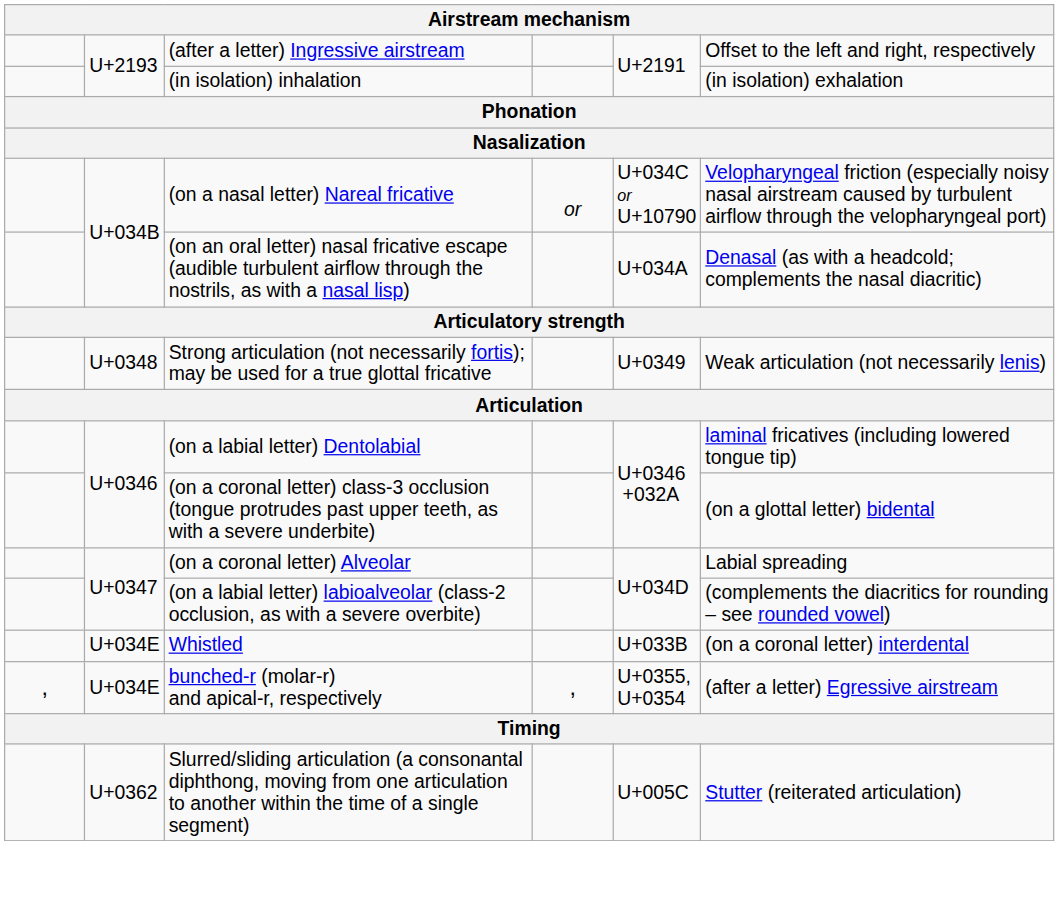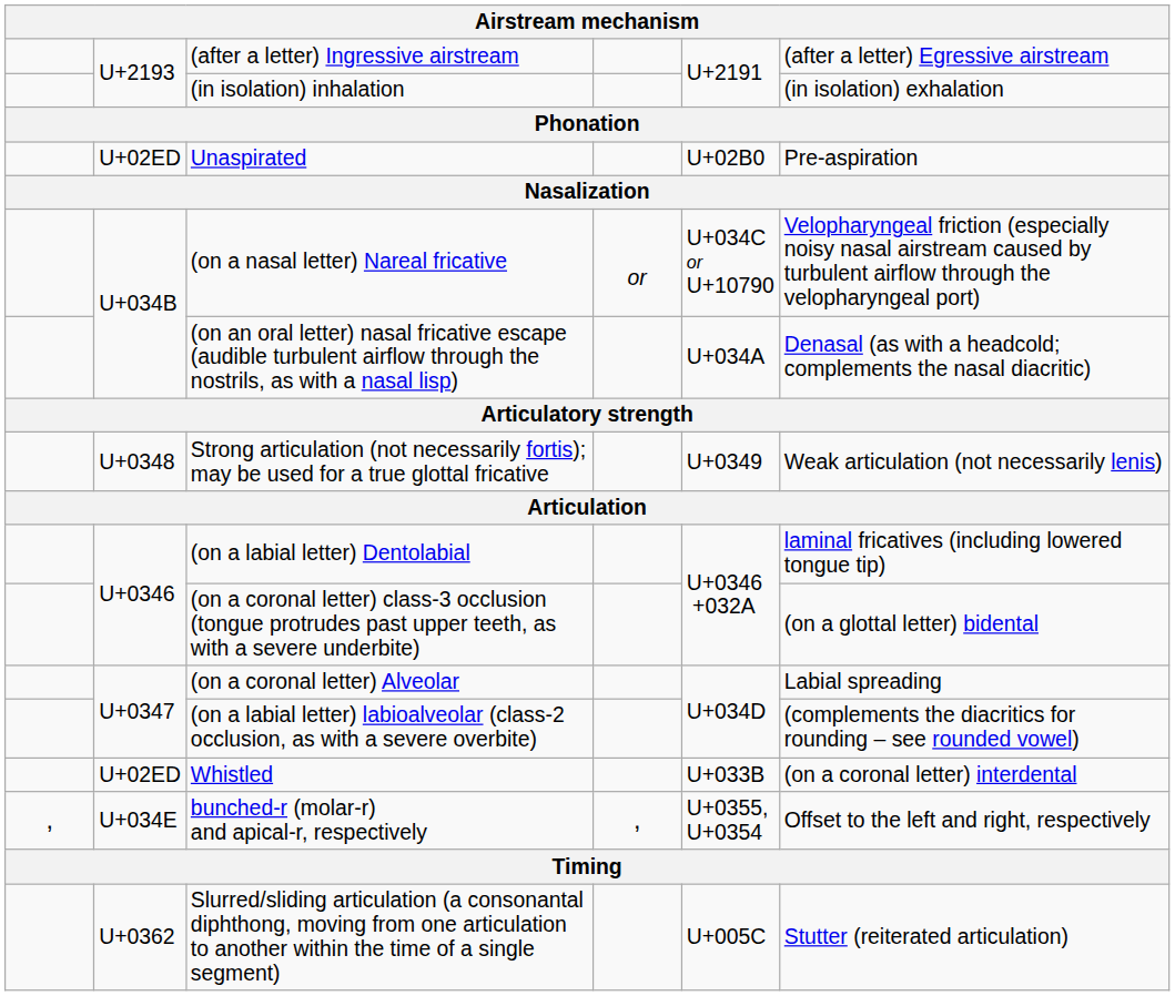(after a letter) Ingressive airstream | column 6: Offset to the left and right, respectively -> (after a letter) Egressive airstream
+ row: U+02ED | Unaspirated | U+02B0 | Pre-aspiration
Whistled | column 2: U+034E -> U+02ED
bunched-r (molar-r) and apical-r, respectively | column 6: (after a letter) Egressive airstream -> Offset to the left and right, respectively
